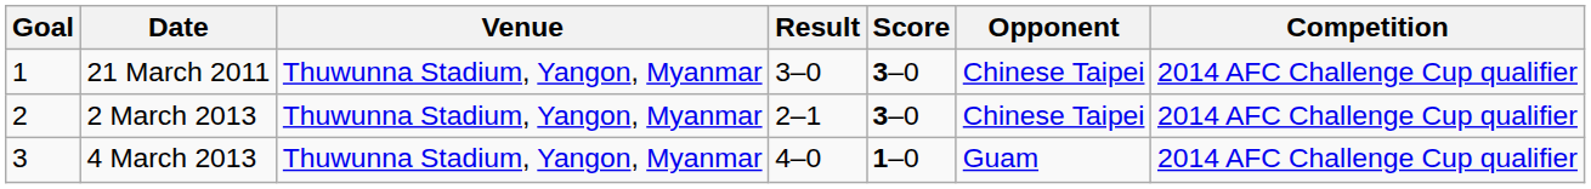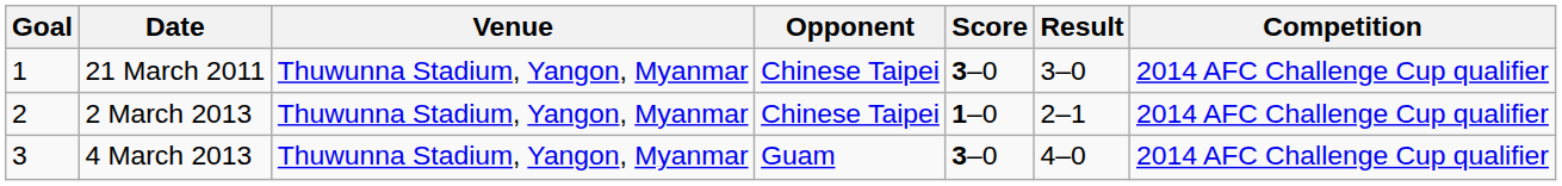columns swapped: Opponent <-> Result
2 March 2013 | Score: 3–0 -> 1–0
4 March 2013 | Score: 1–0 -> 3–0
